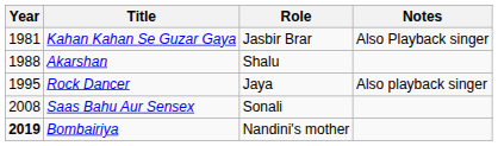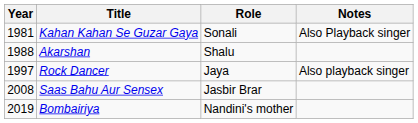Kahan Kahan Se Guzar Gaya | Role: Jasbir Brar -> Sonali
Rock Dancer | Year: 1995 -> 1997
Saas Bahu Aur Sensex | Role: Sonali -> Jasbir Brar
Bombairiya | Year: bold -> normal
